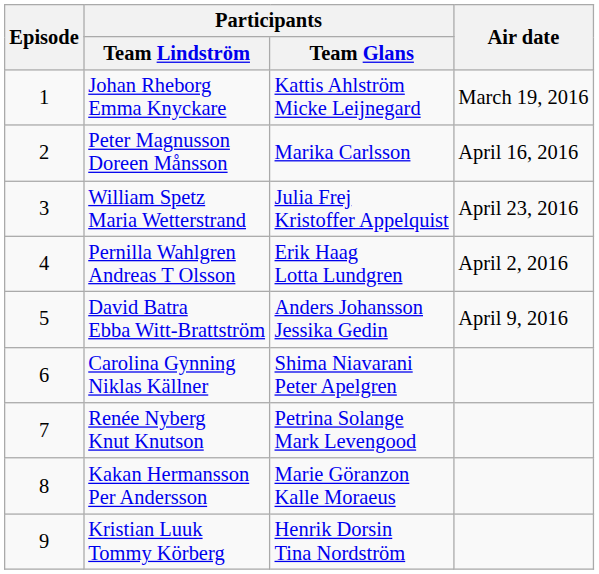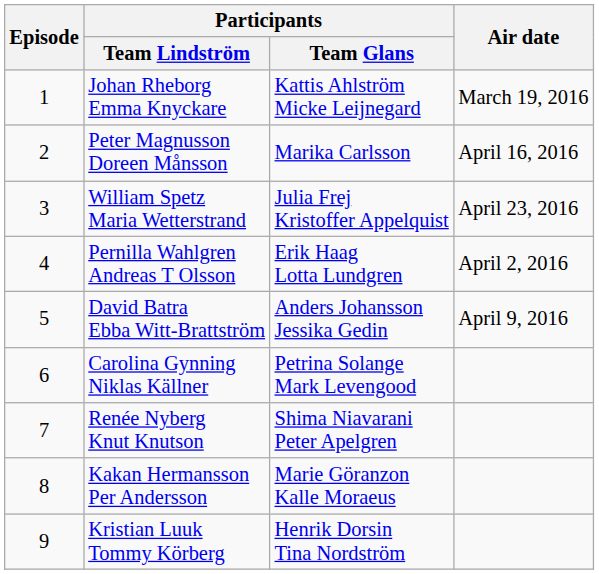Carolina Gynning Niklas Källner | Participants / Team Glans: Shima Niavarani Peter Apelgren -> Petrina Solange Mark Levengood
Renée Nyberg Knut Knutson | Participants / Team Glans: Petrina Solange Mark Levengood -> Shima Niavarani Peter Apelgren
